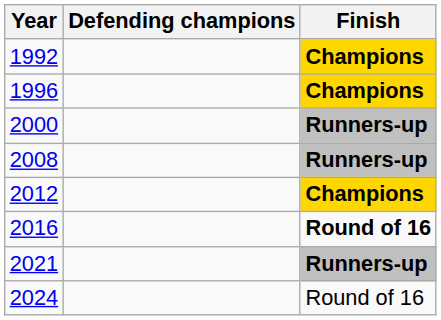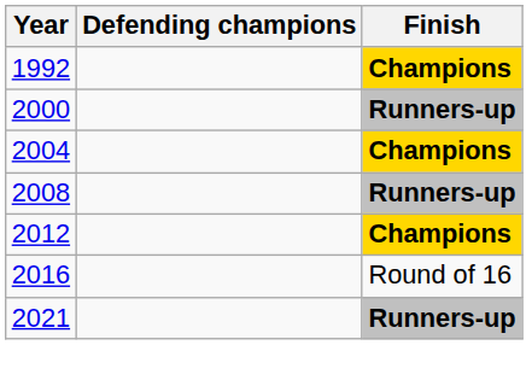- row: 1996 | Champions
+ row: 2004 | Champions
2016 | Finish: bold -> normal
- row: 2024 | Round of 16
